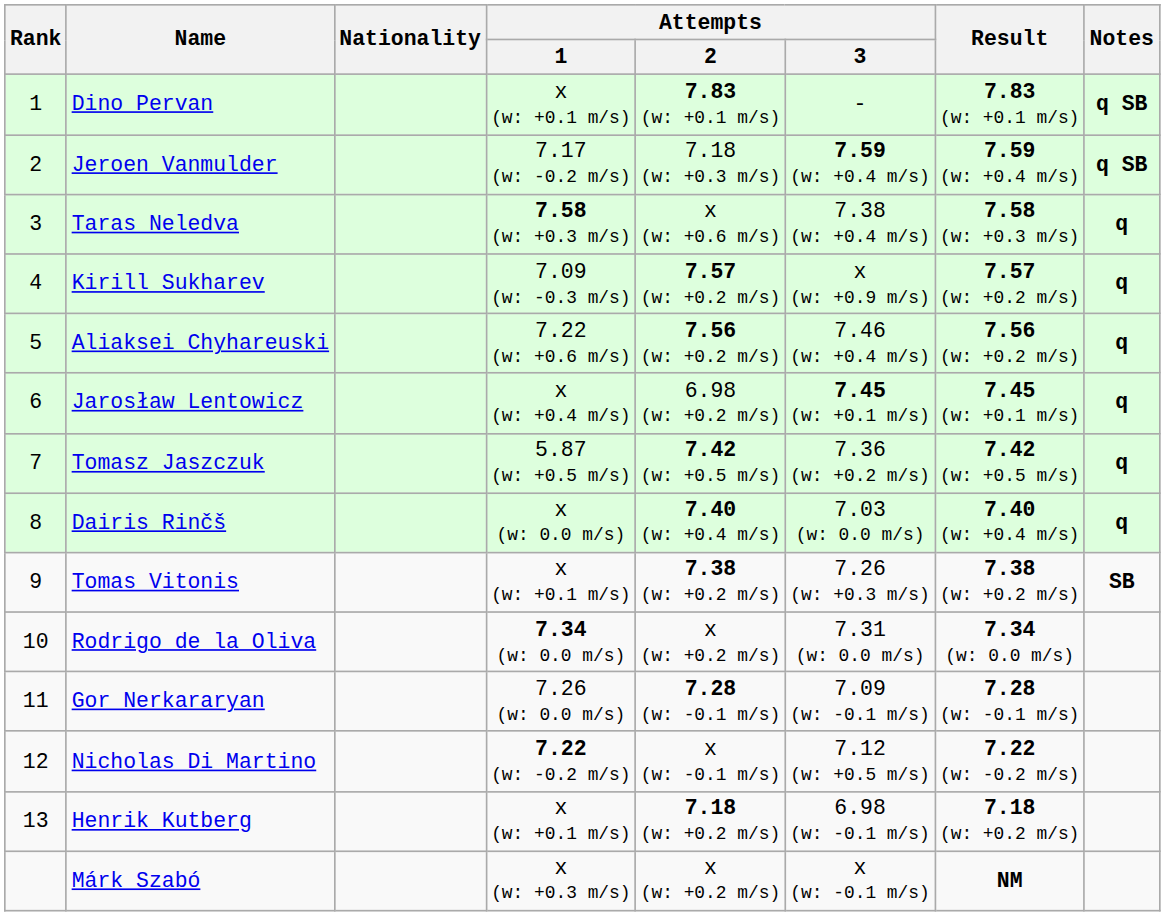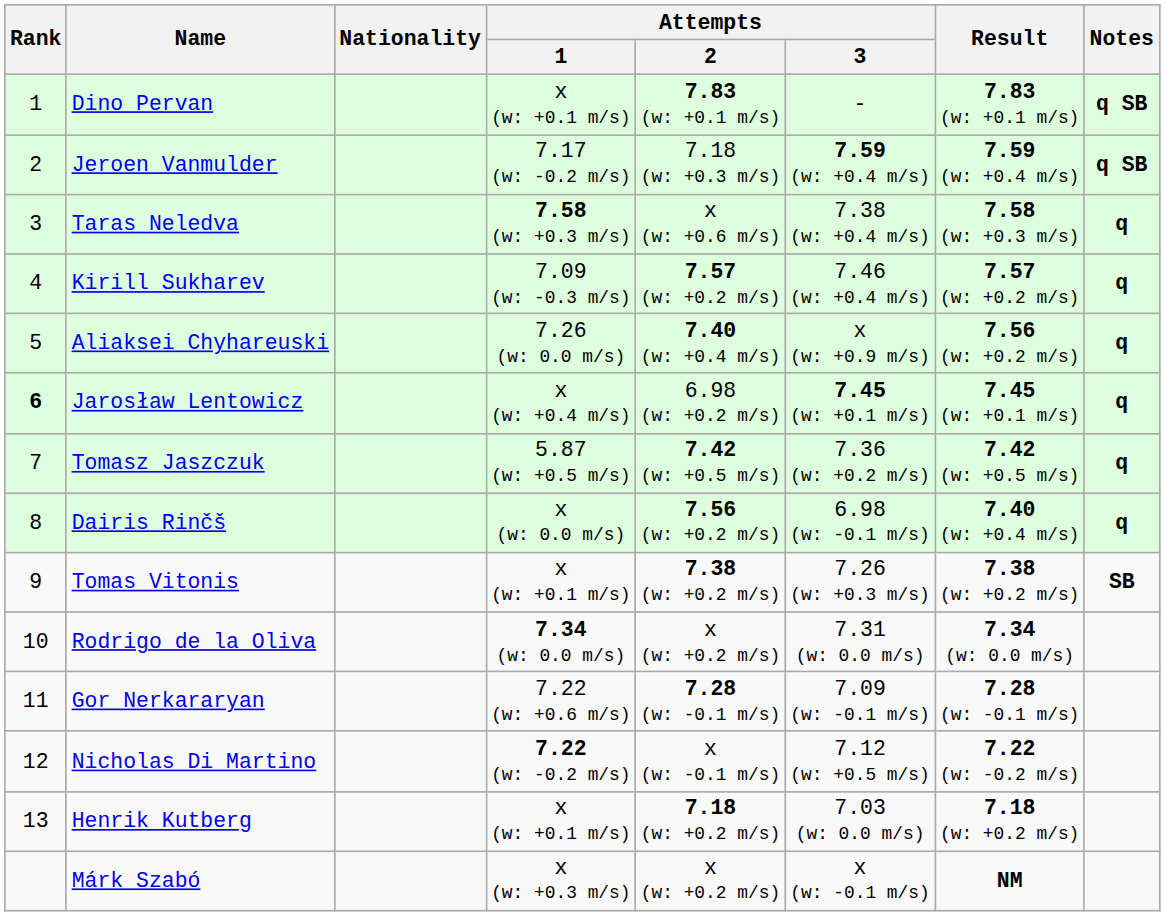Kirill Sukharev | Attempts / 3: x (w: +0.9 m/s) -> 7.46 (w: +0.4 m/s)
Aliaksei Chyhareuski | Attempts / 1: 7.22 (w: +0.6 m/s) -> 7.26 (w: 0.0 m/s)
Aliaksei Chyhareuski | Attempts / 2: 7.56 (w: +0.2 m/s) -> 7.40 (w: +0.4 m/s)
Aliaksei Chyhareuski | Attempts / 3: 7.46 (w: +0.4 m/s) -> x (w: +0.9 m/s)
Jarosław Lentowicz | Rank: normal -> bold
Dairis Rinčš | Attempts / 2: 7.40 (w: +0.4 m/s) -> 7.56 (w: +0.2 m/s)
Dairis Rinčš | Attempts / 3: 7.03 (w: 0.0 m/s) -> 6.98 (w: -0.1 m/s)
Gor Nerkararyan | Attempts / 1: 7.26 (w: 0.0 m/s) -> 7.22 (w: +0.6 m/s)
Henrik Kutberg | Attempts / 3: 6.98 (w: -0.1 m/s) -> 7.03 (w: 0.0 m/s)
